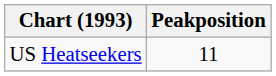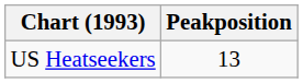US Heatseekers | Peakposition: 11 -> 13
